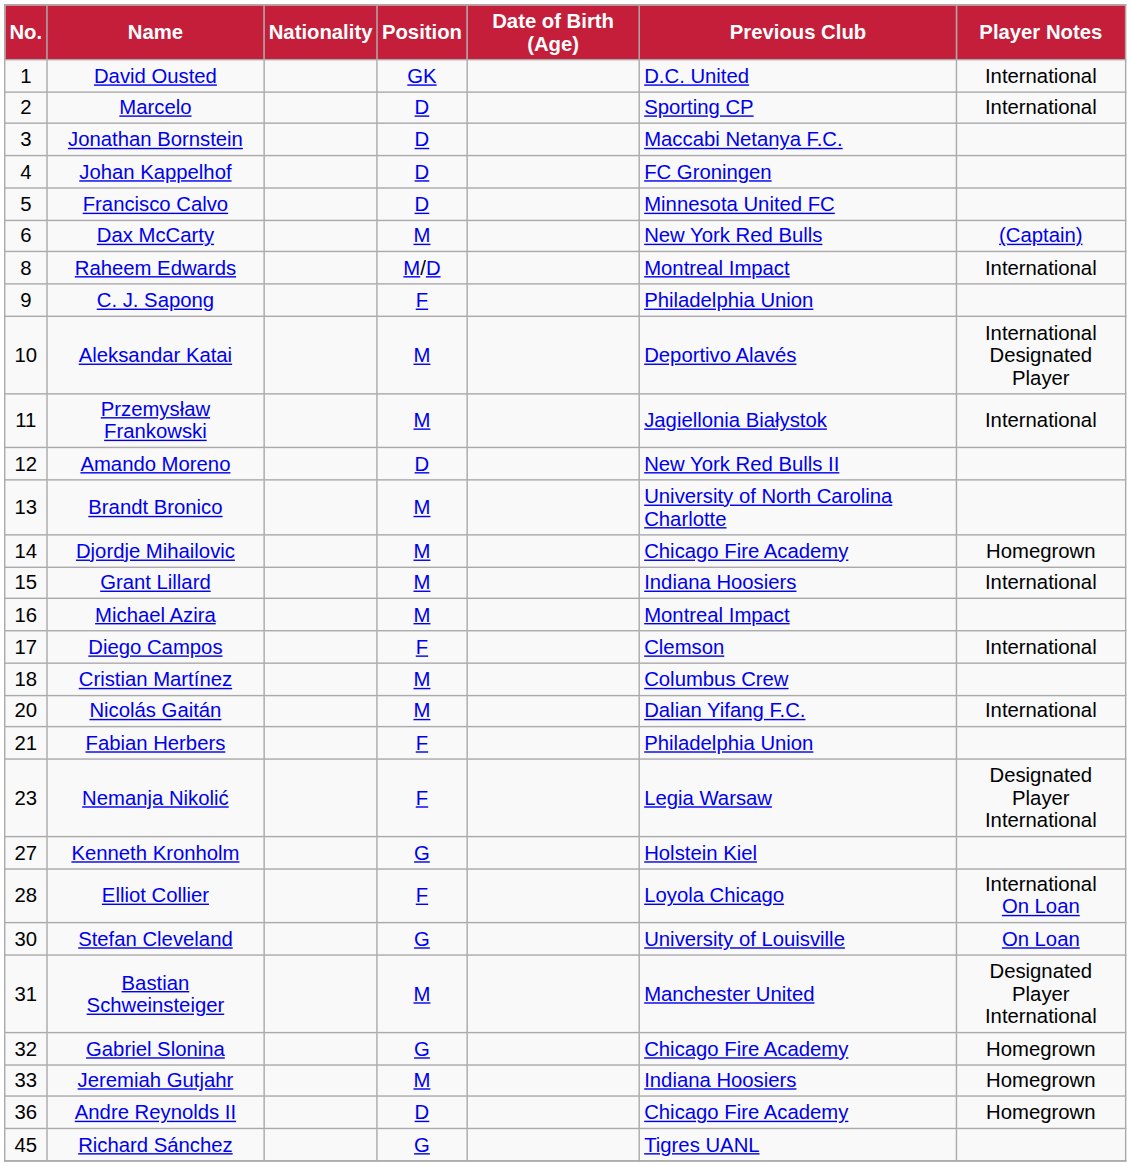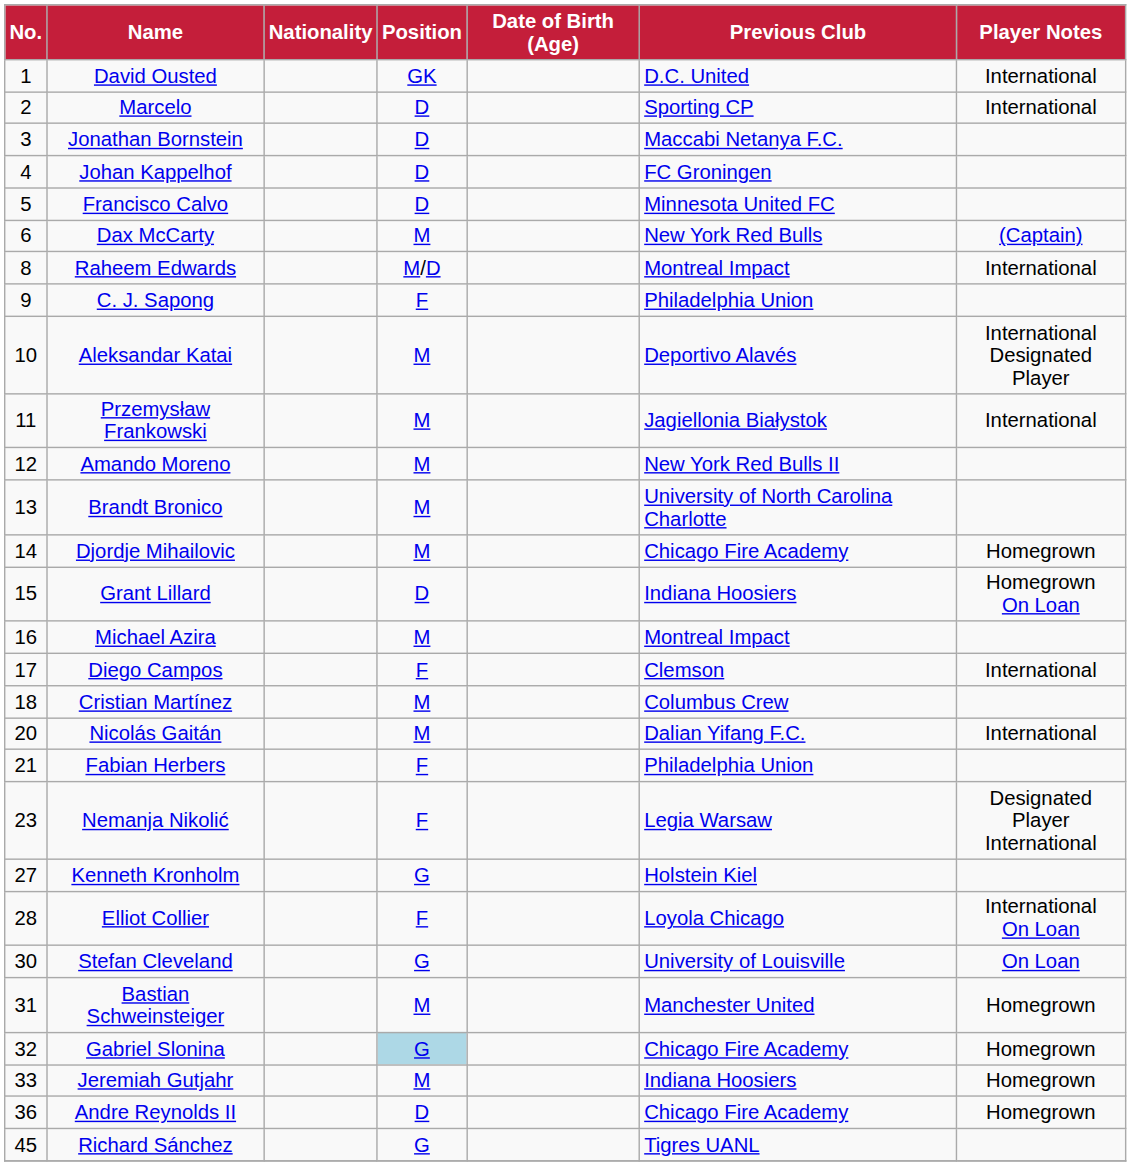Amando Moreno | Position: D -> M
Grant Lillard | Position: M -> D
Grant Lillard | Player Notes: International -> Homegrown On Loan
Bastian Schweinsteiger | Player Notes: Designated Player International -> Homegrown
Gabriel Slonina | Position: no background -> lightblue background
